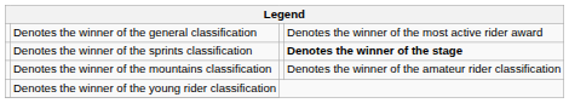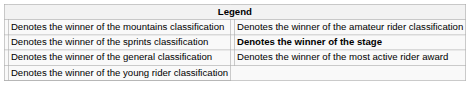rows swapped: Denotes the winner of the general classification <-> Denotes the winner of the mountains classification
